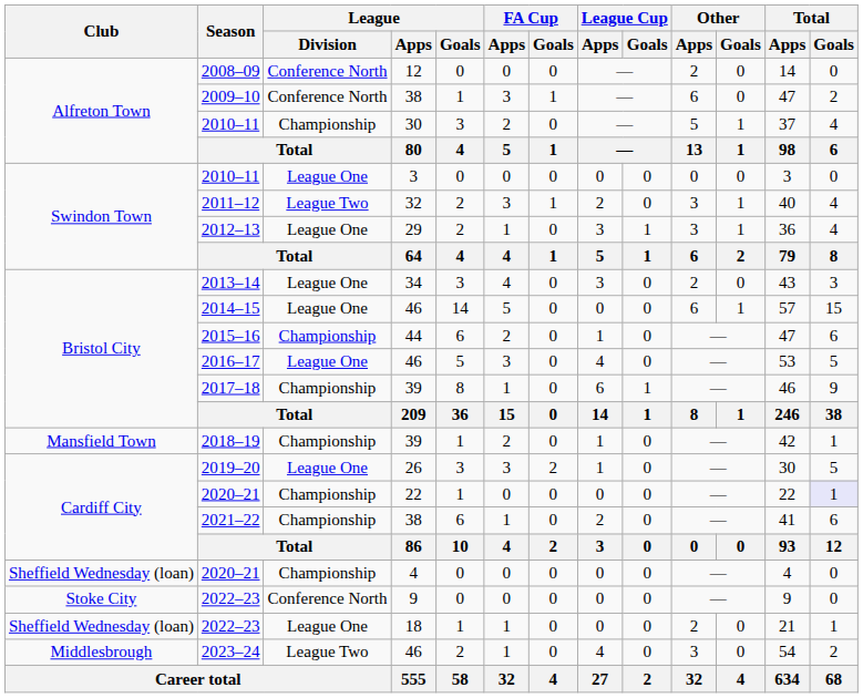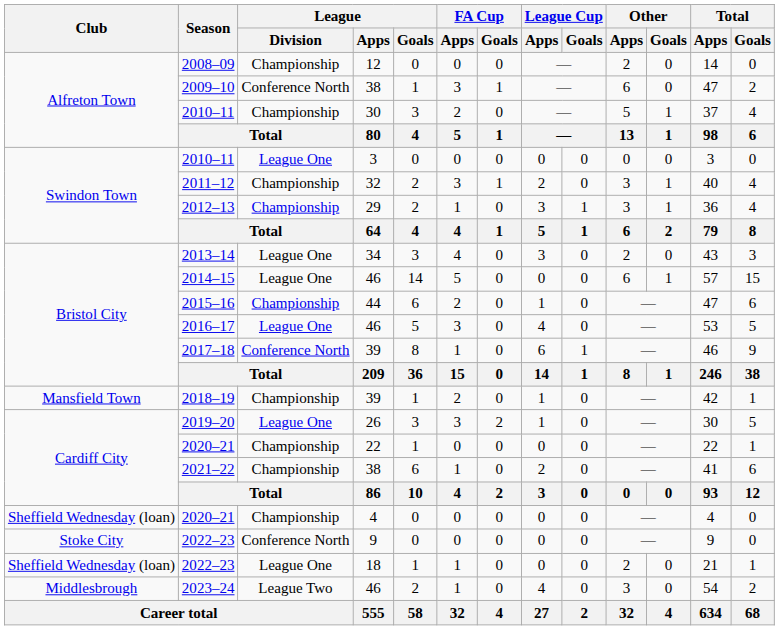2008–09 | League / Division: Conference North -> Championship
2011–12 | League / Division: League Two -> Championship
2012–13 | League / Division: League One -> Championship
2017–18 | League / Division: Championship -> Conference North
2020–21 / 22 | Total / Goals: lavender background -> no background
